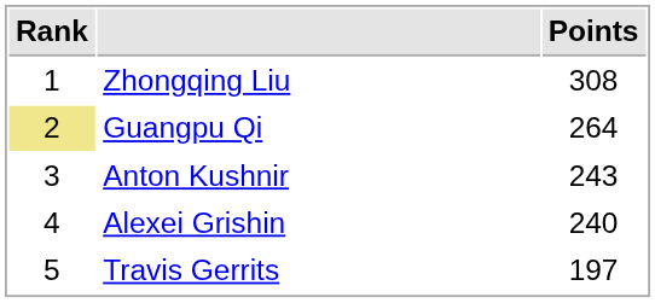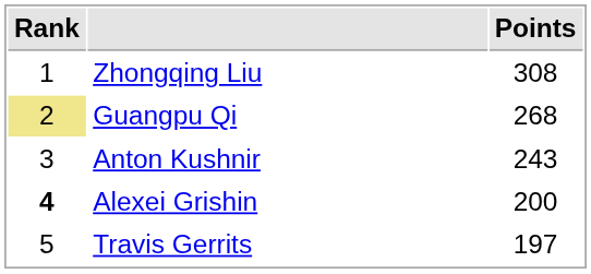Guangpu Qi | Points: 264 -> 268
Alexei Grishin | Rank: normal -> bold
Alexei Grishin | Points: 240 -> 200
